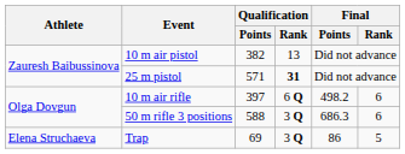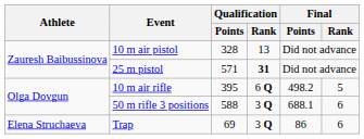10 m air pistol | Qualification / Points: 382 -> 328
10 m air rifle | Qualification / Points: 397 -> 395
10 m air rifle | Final / Rank: 6 -> 5
50 m rifle 3 positions | Final / Points: 686.3 -> 688.1
Trap | Final / Rank: 5 -> 6
